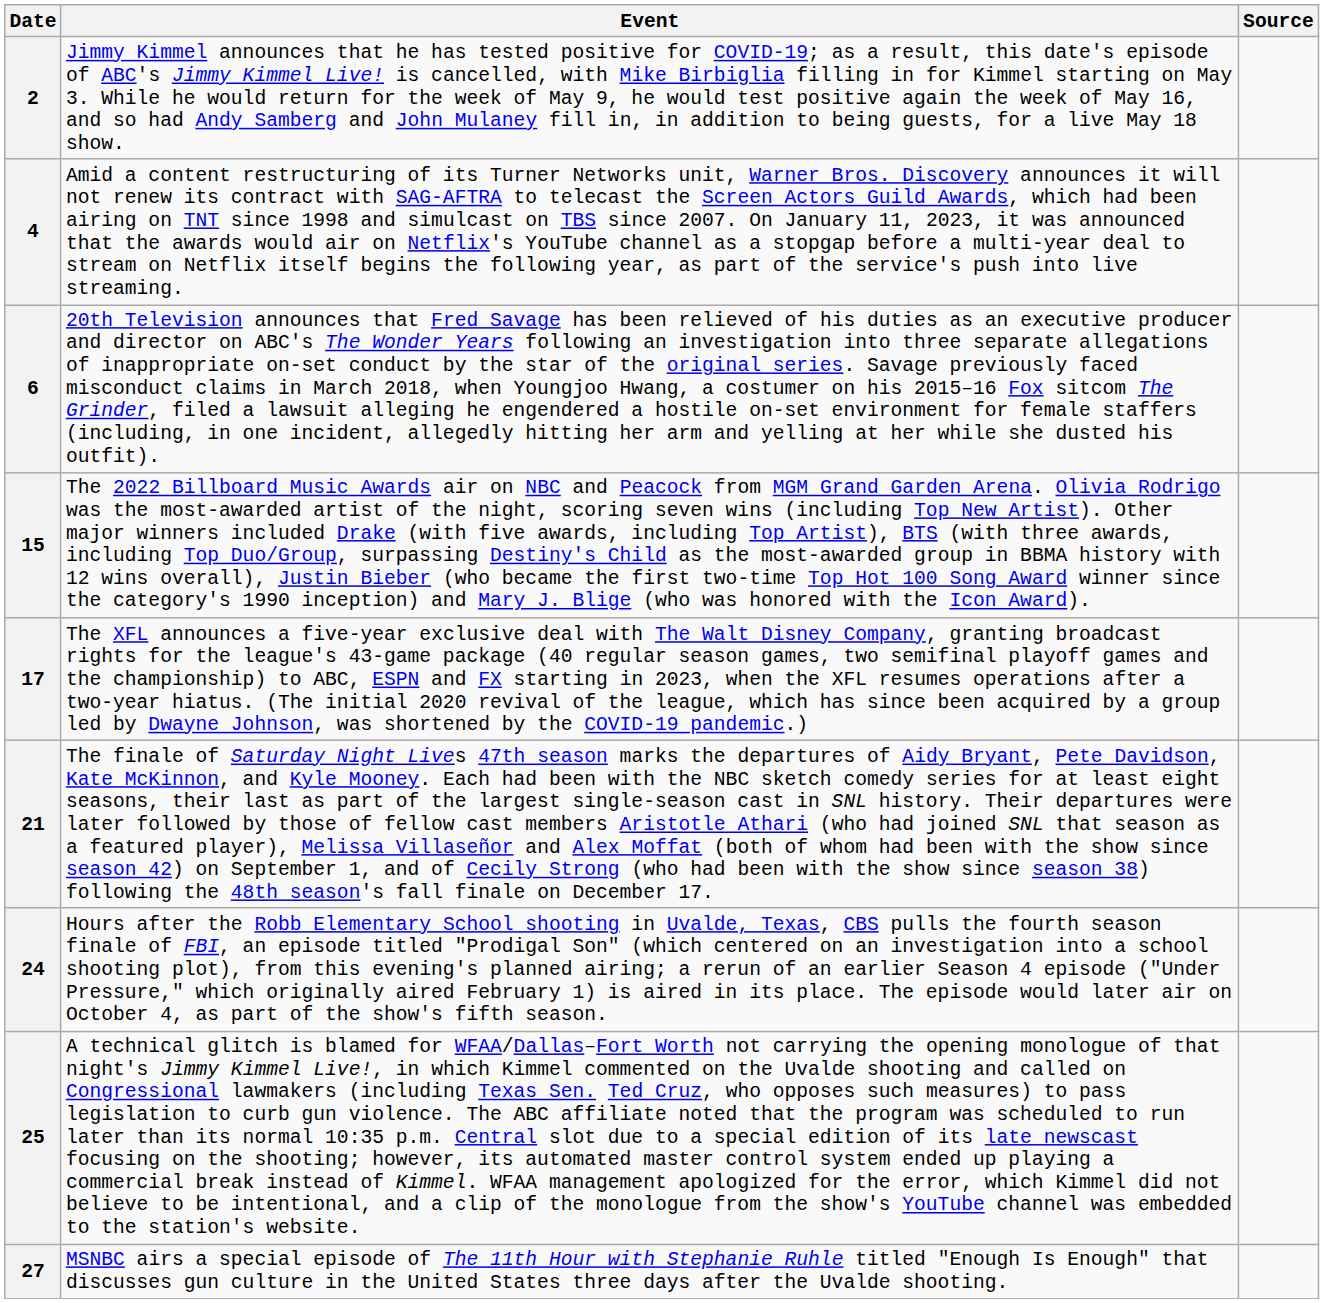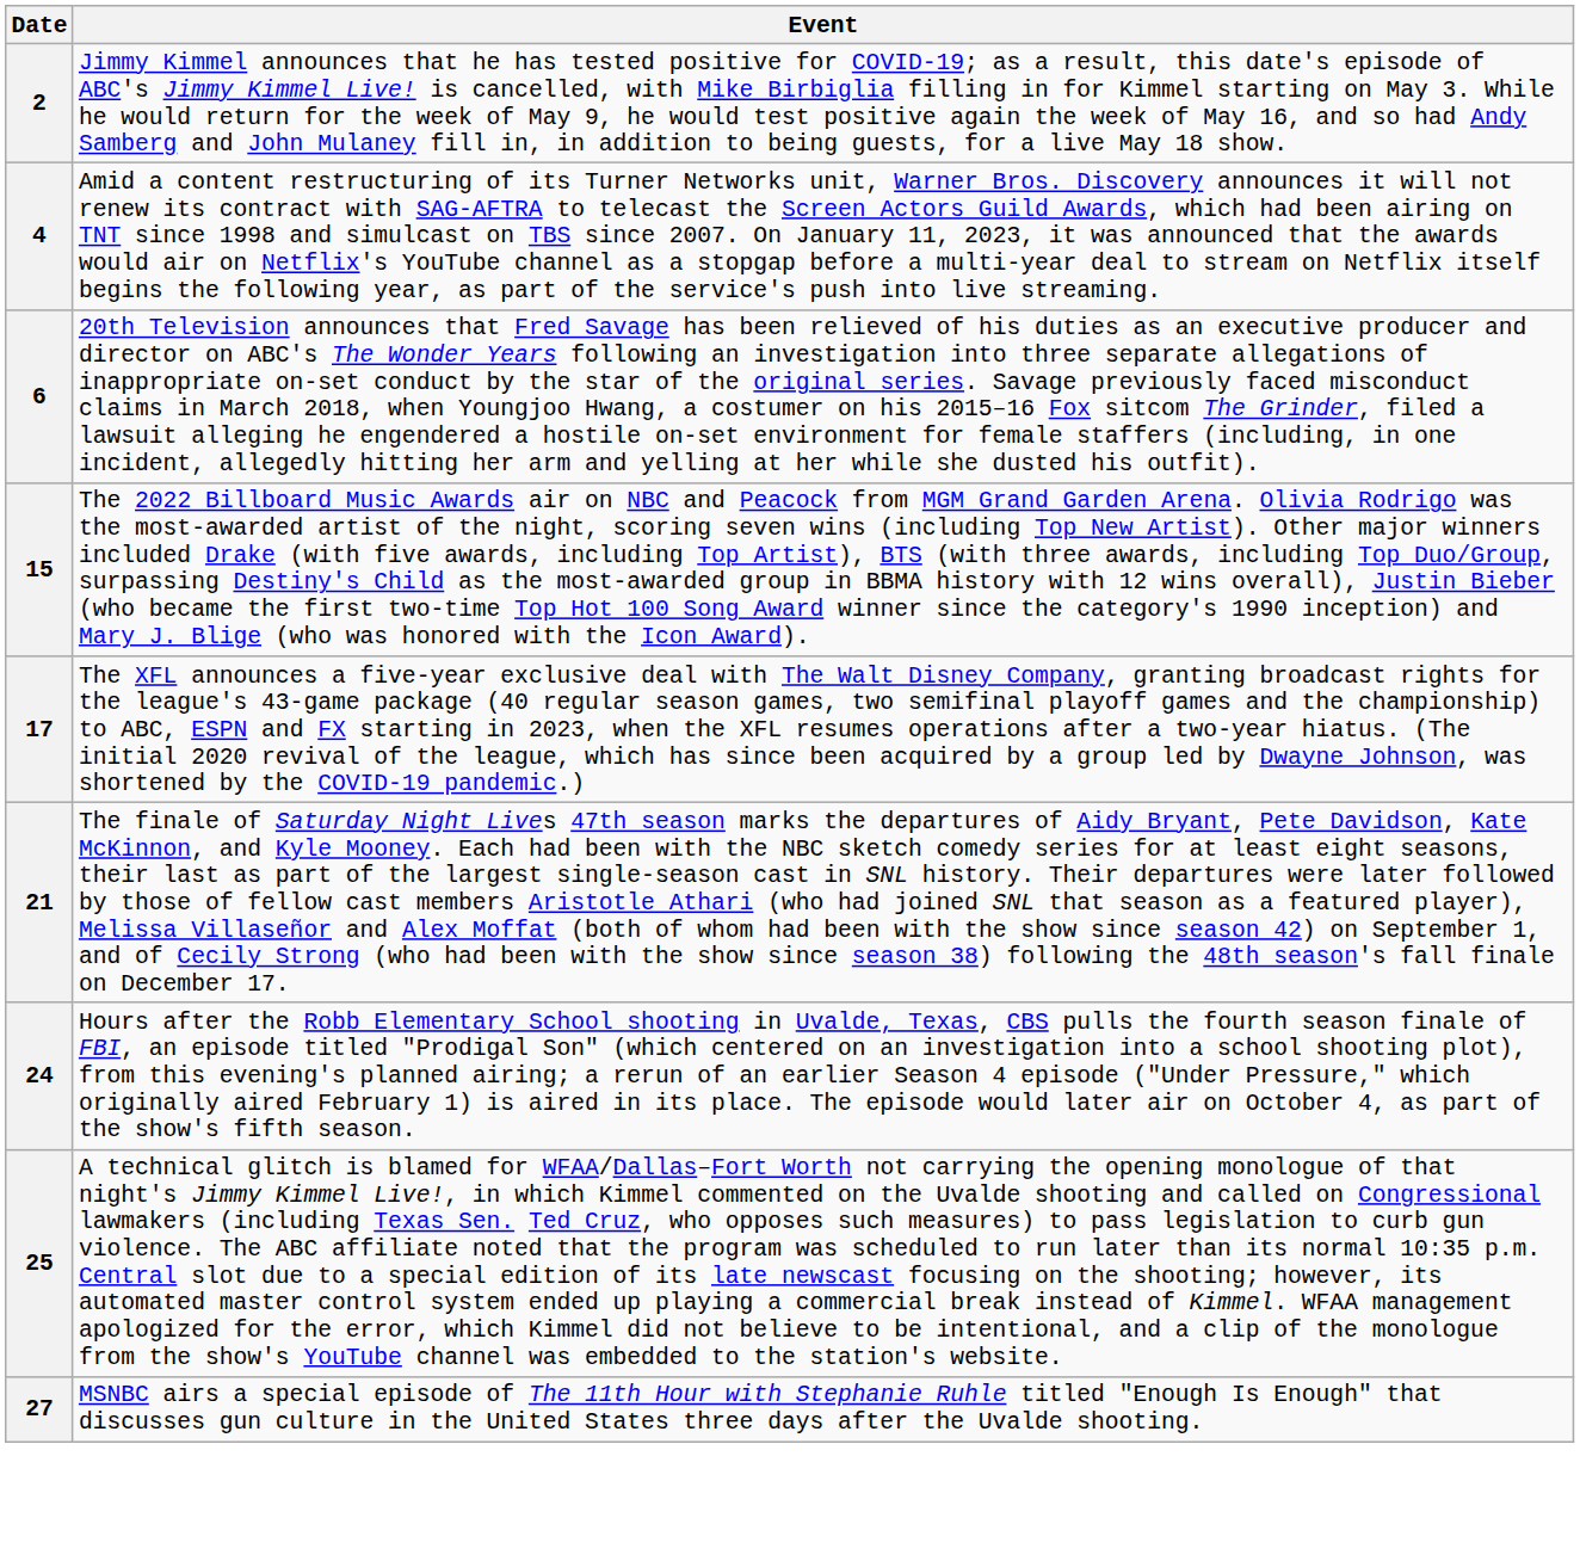- column: Source
